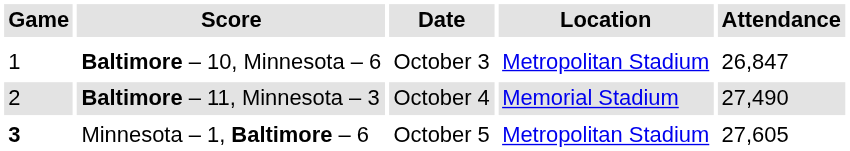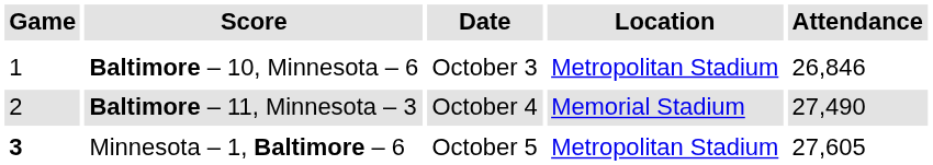Baltimore – 10, Minnesota – 6 | Attendance: 26,847 -> 26,846
